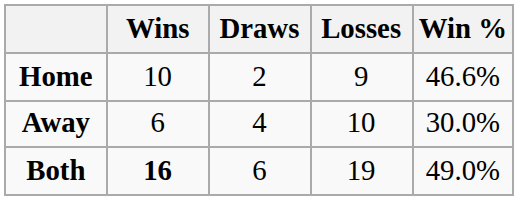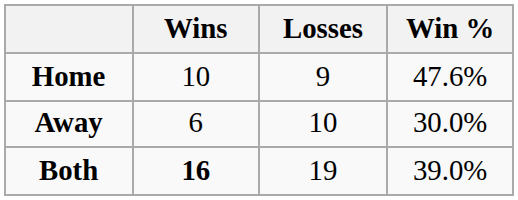- column: Draws | 2 | 4 | 6
Home | Win %: 46.6% -> 47.6%
Both | Win %: 49.0% -> 39.0%
